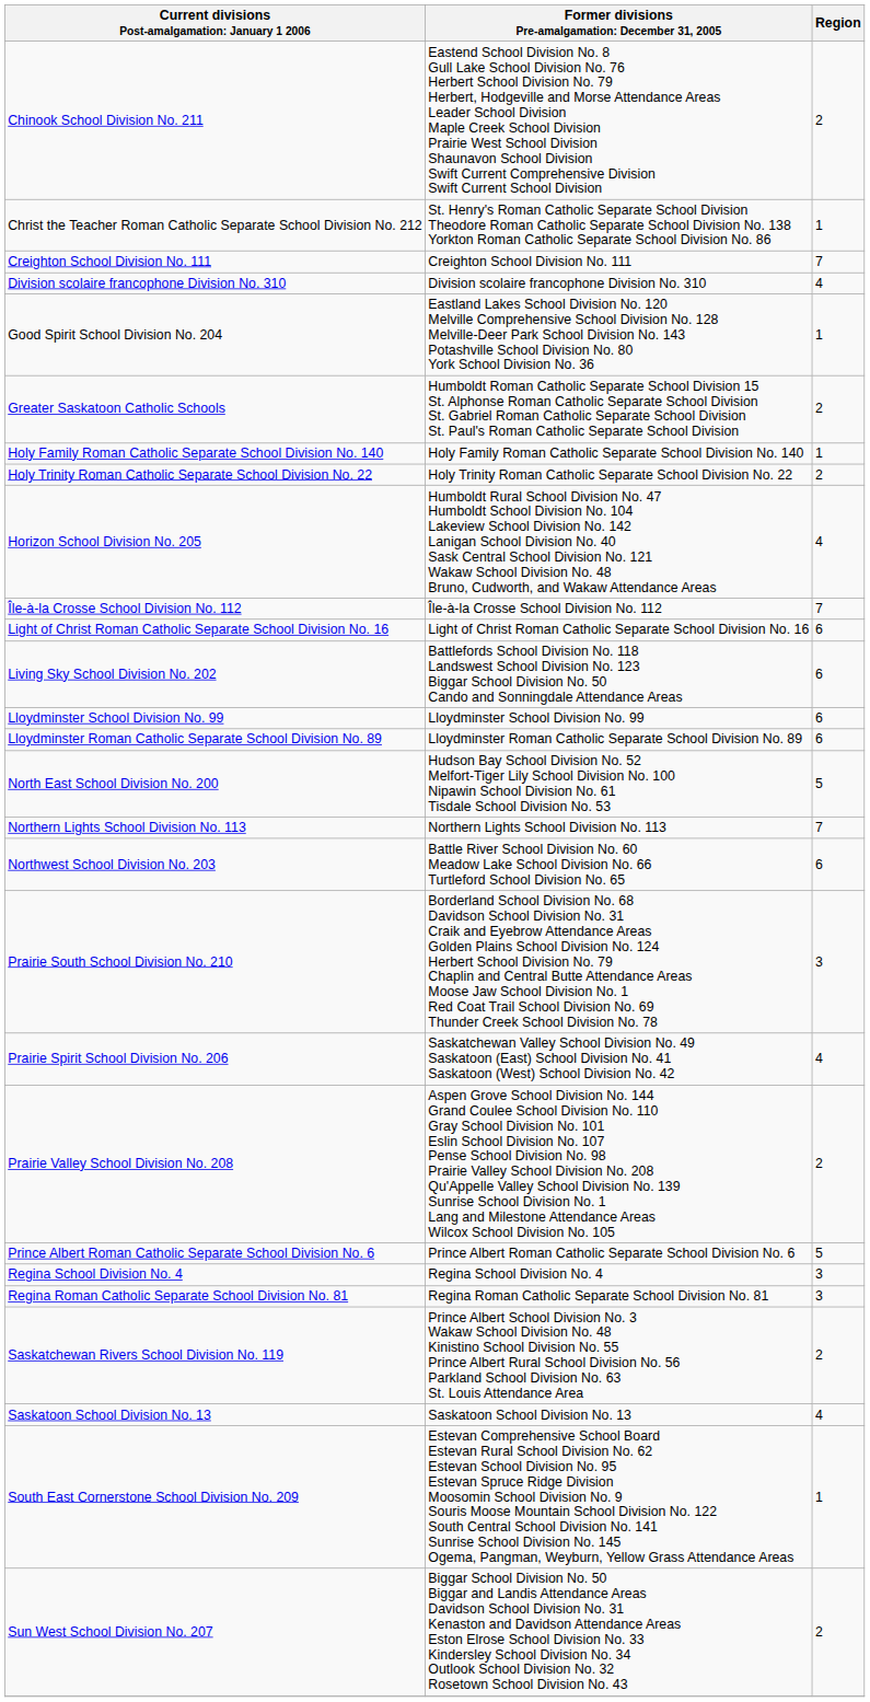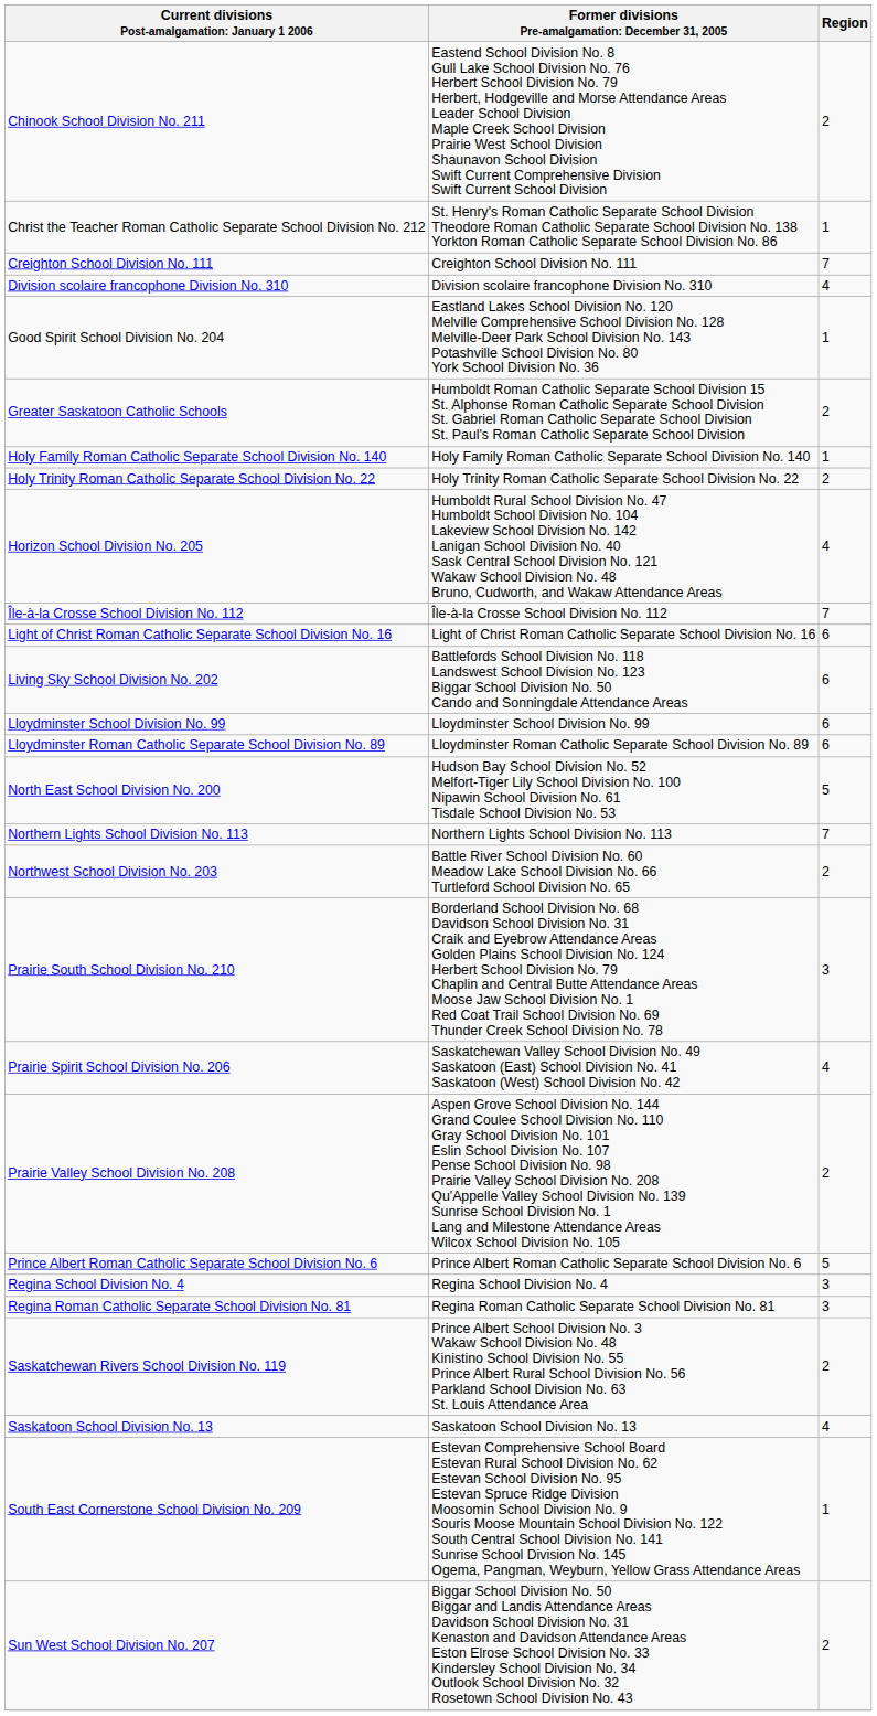Northwest School Division No. 203 | Region: 6 -> 2
